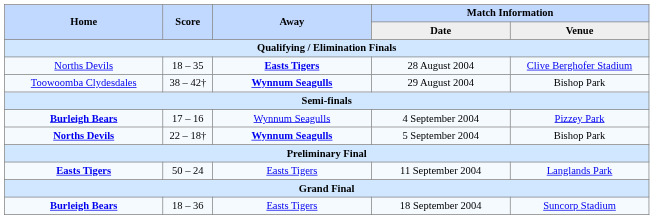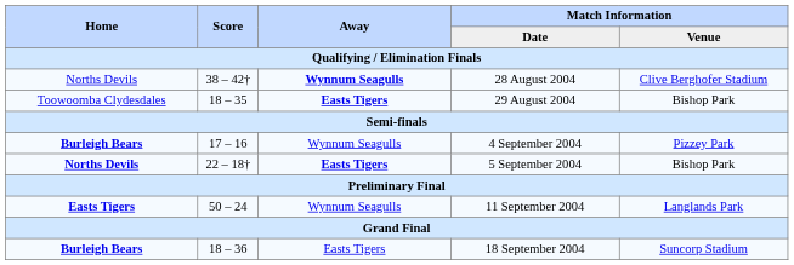28 August 2004 | Score: 18 – 35 -> 38 – 42†
28 August 2004 | Away: Easts Tigers -> Wynnum Seagulls
29 August 2004 | Score: 38 – 42† -> 18 – 35
29 August 2004 | Away: Wynnum Seagulls -> Easts Tigers
5 September 2004 | Away: Wynnum Seagulls -> Easts Tigers
11 September 2004 | Away: Easts Tigers -> Wynnum Seagulls
